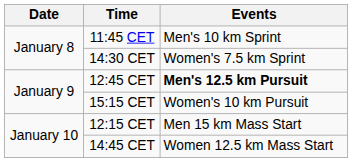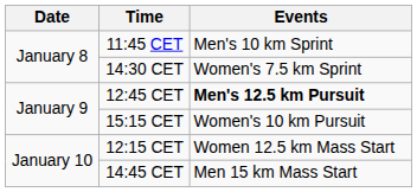12:15 CET | Events: Men 15 km Mass Start -> Women 12.5 km Mass Start
14:45 CET | Events: Women 12.5 km Mass Start -> Men 15 km Mass Start
